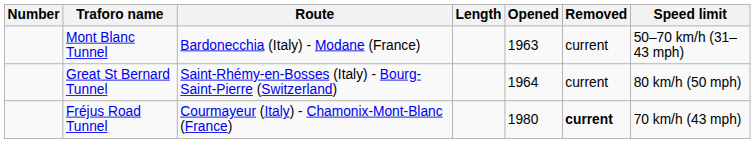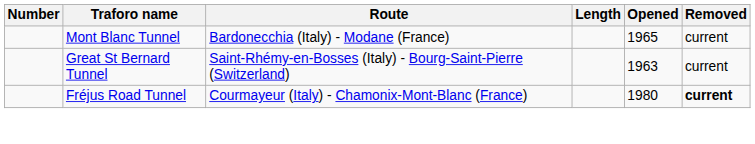- column: Speed limit | 50–70 km/h (31–43 mph) | 80 km/h (50 mph) | 70 km/h (43 mph)
Mont Blanc Tunnel | Opened: 1963 -> 1965
Great St Bernard Tunnel | Opened: 1964 -> 1963
